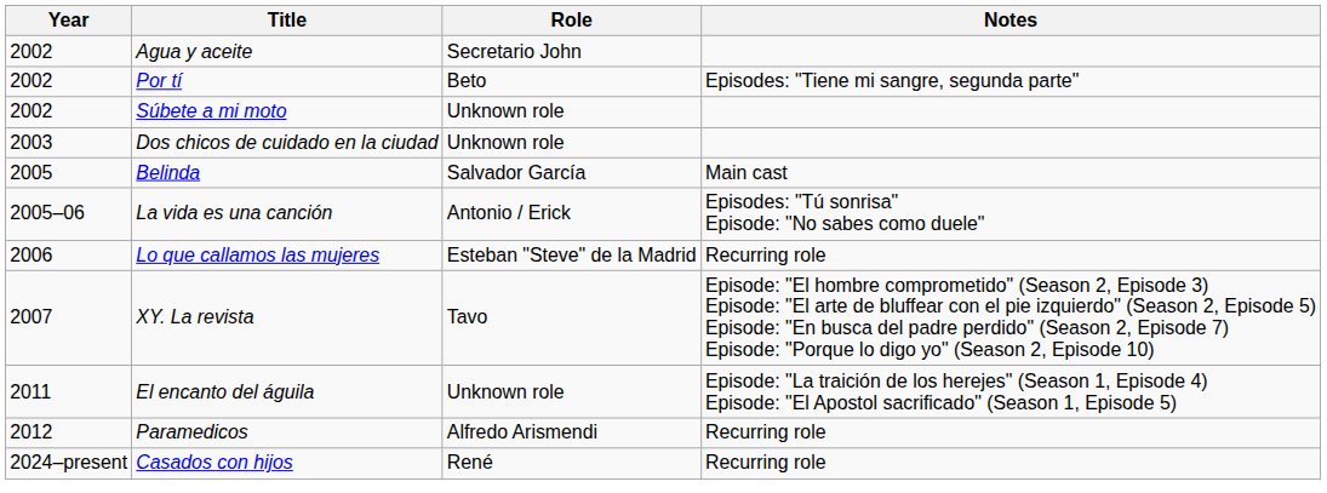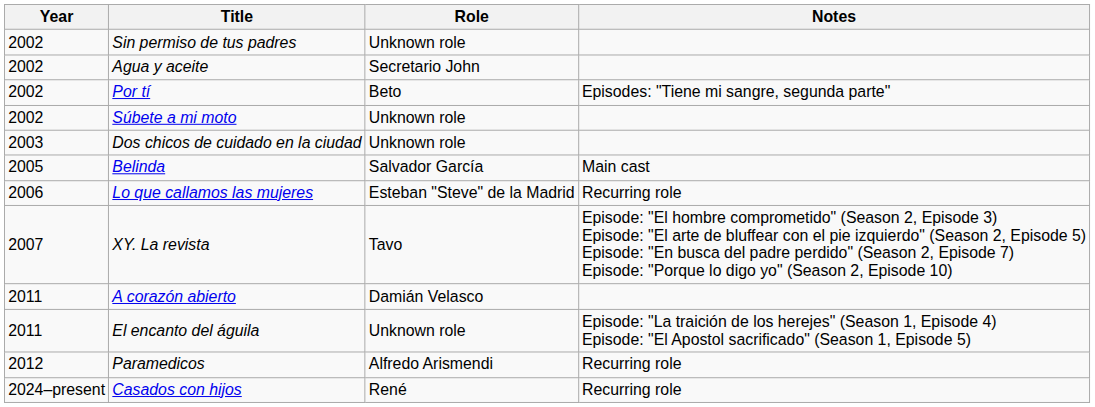+ row: 2002 | Sin permiso de tus padres | Unknown role
- row: 2005–06 | La vida es una canción | Antonio / Erick | Episodes: "Tú sonrisa" Episode: "No sabes como duele"
+ row: 2011 | A corazón abierto | Damián Velasco
